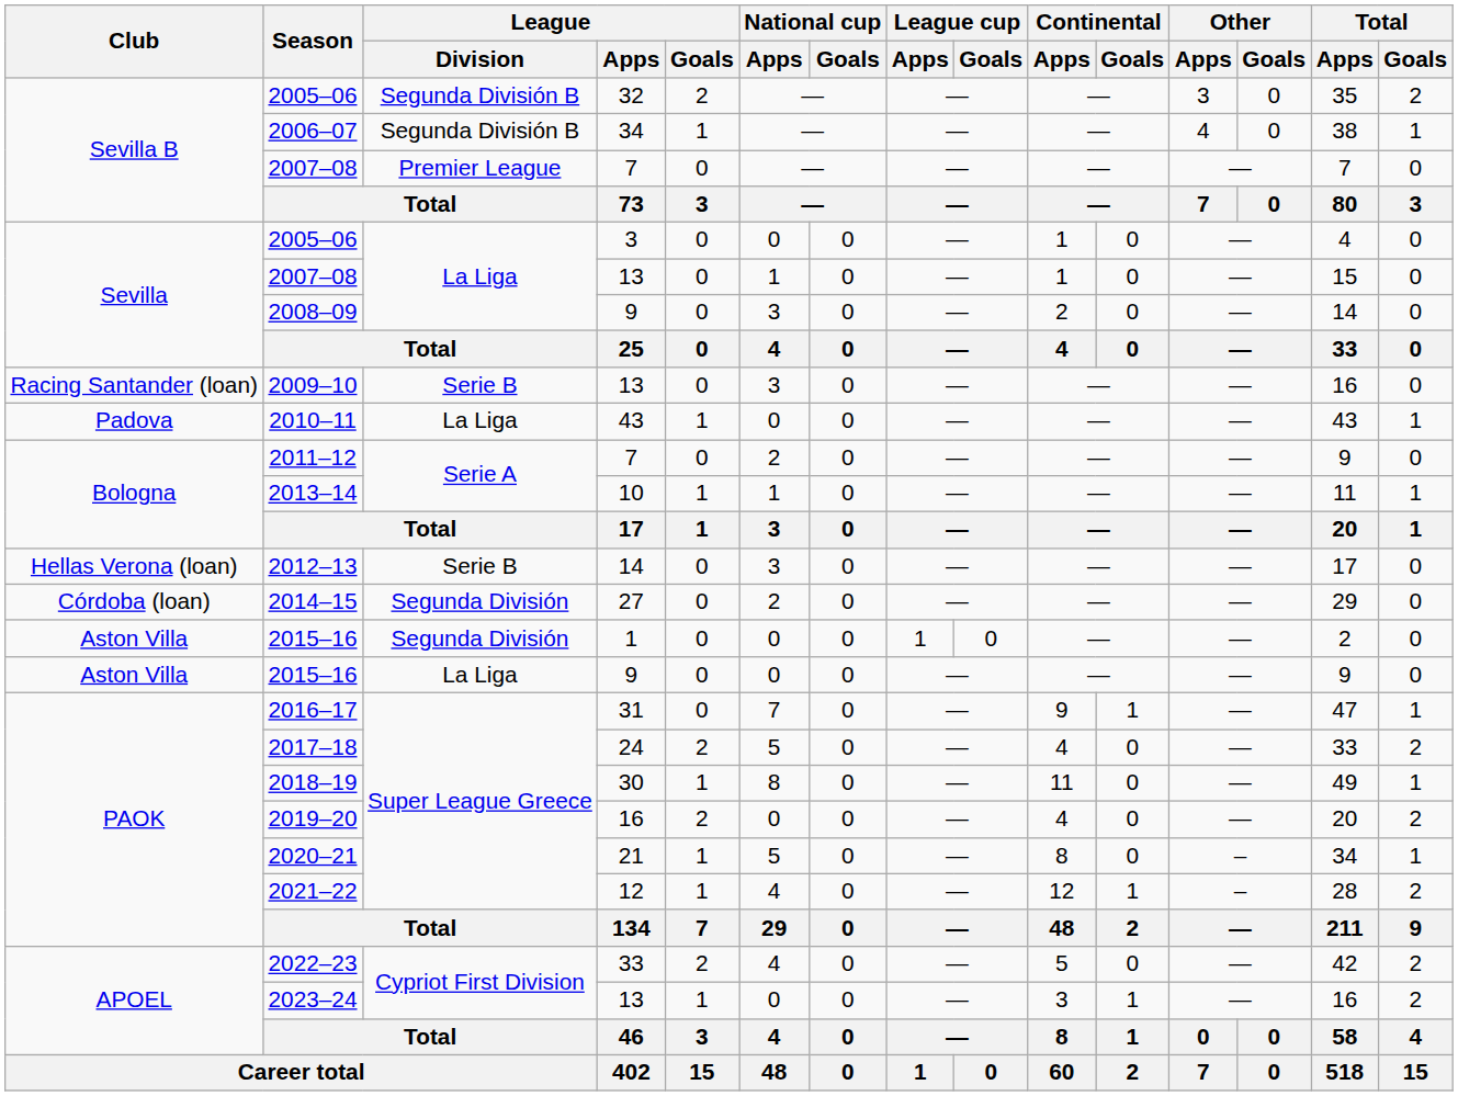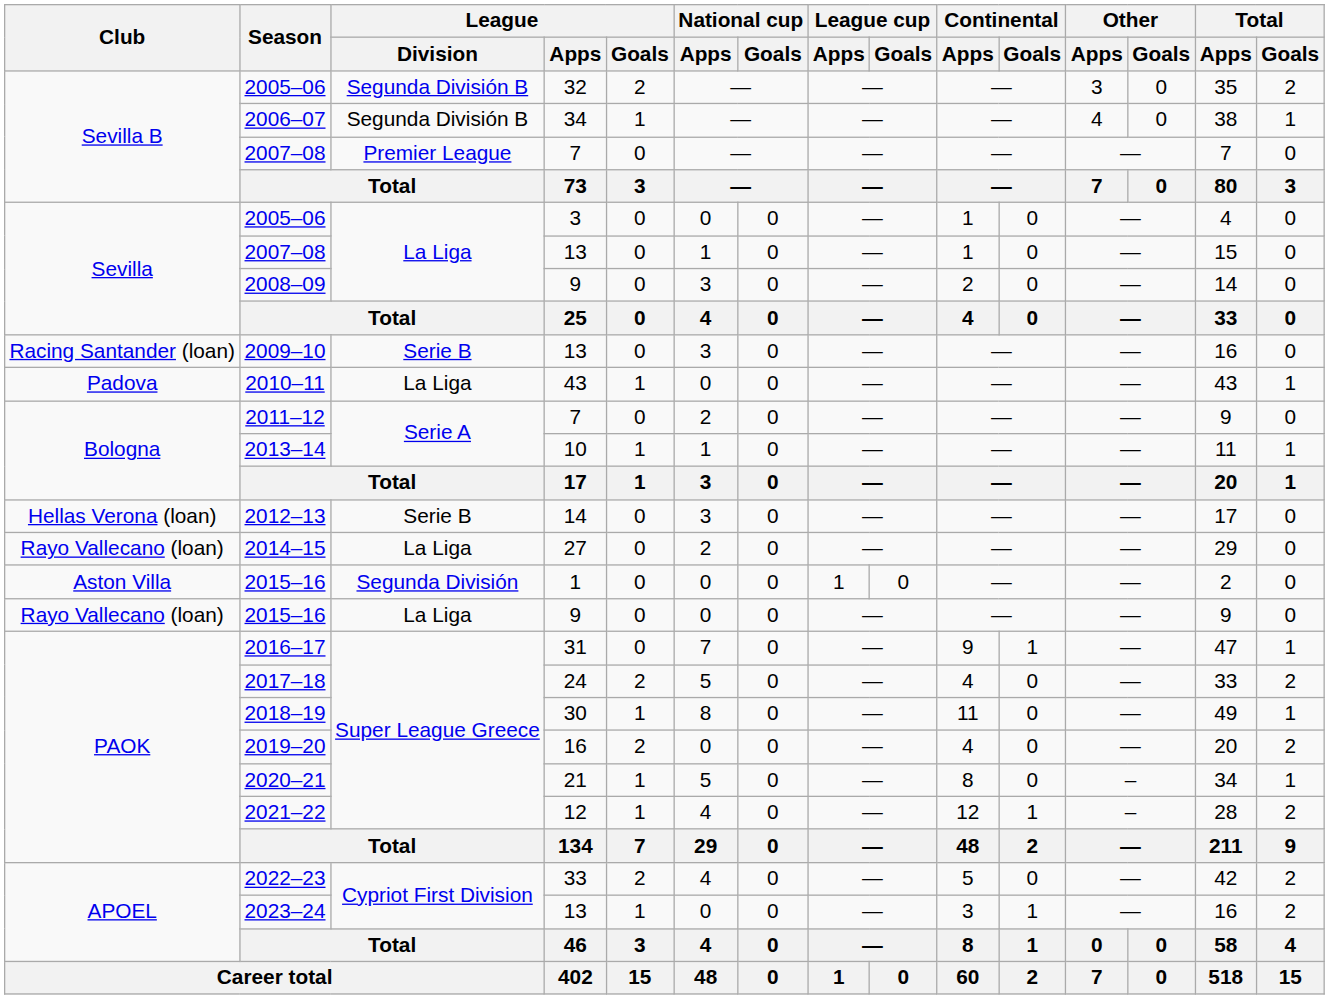2014–15 | Club: Córdoba (loan) -> Rayo Vallecano (loan)
2014–15 | League / Division: Segunda División -> La Liga
2015–16 / 9 | Club: Aston Villa -> Rayo Vallecano (loan)
